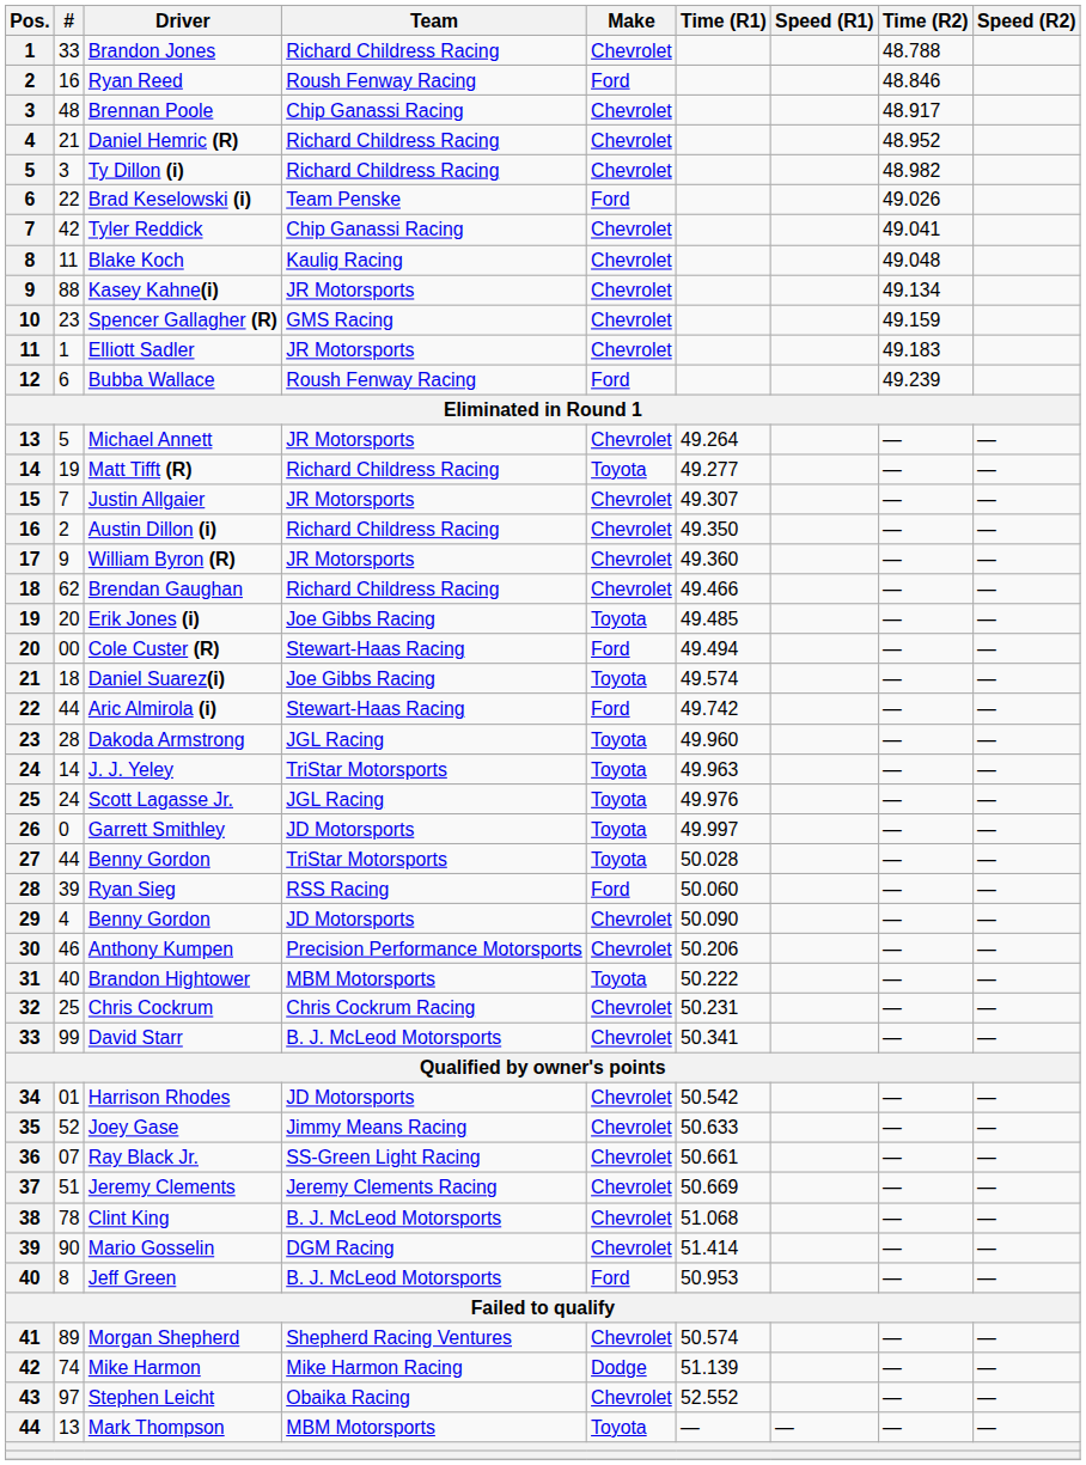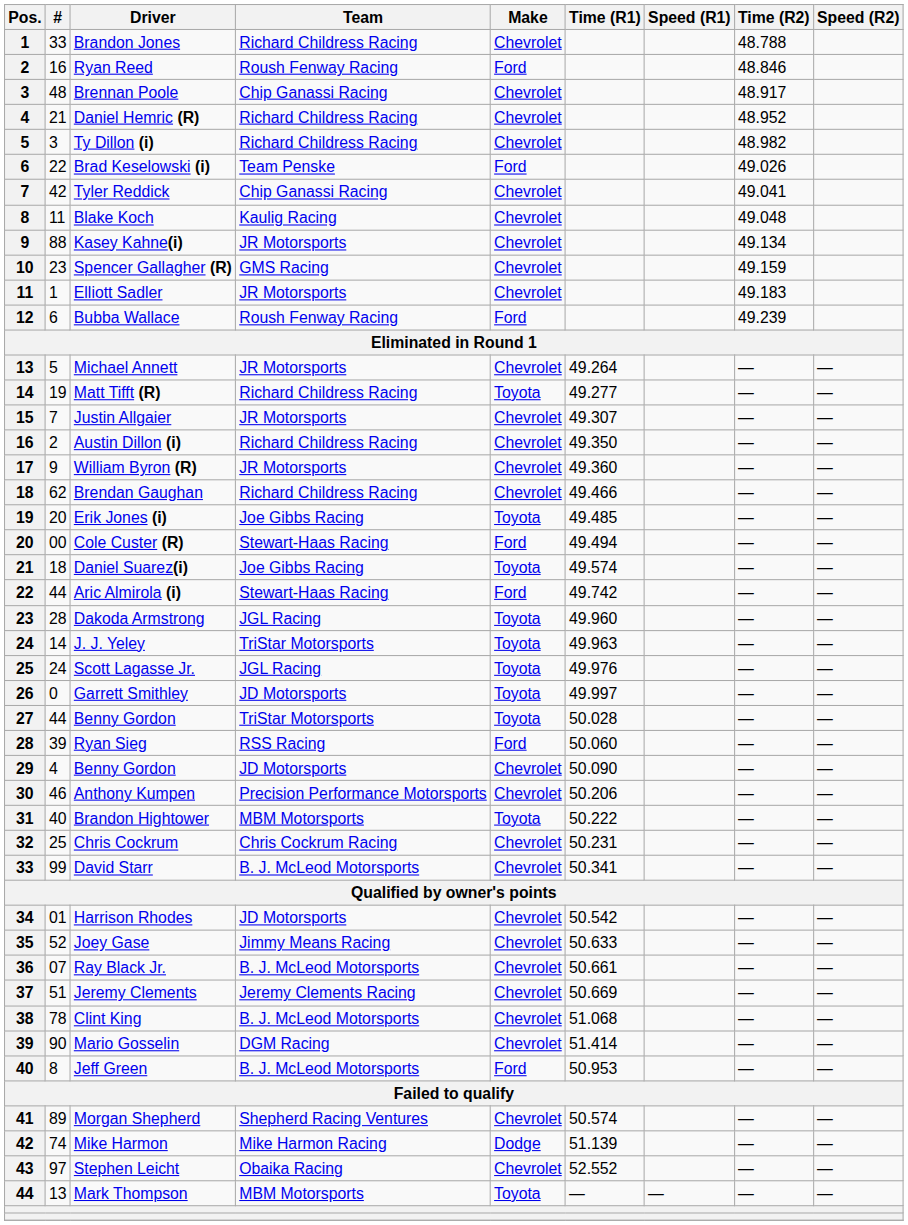Ray Black Jr. | Team: SS-Green Light Racing -> B. J. McLeod Motorsports
